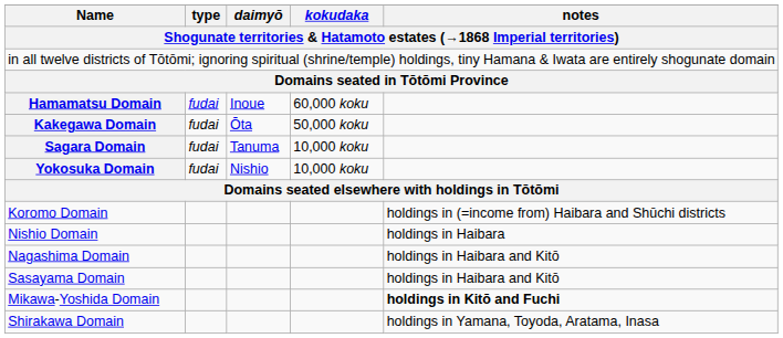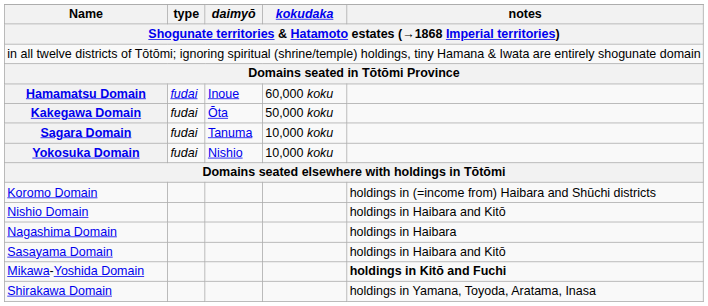Nishio Domain | notes: holdings in Haibara -> holdings in Haibara and Kitō
Nagashima Domain | notes: holdings in Haibara and Kitō -> holdings in Haibara
